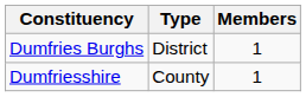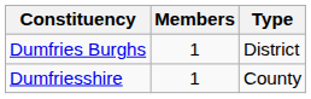columns swapped: Members <-> Type
